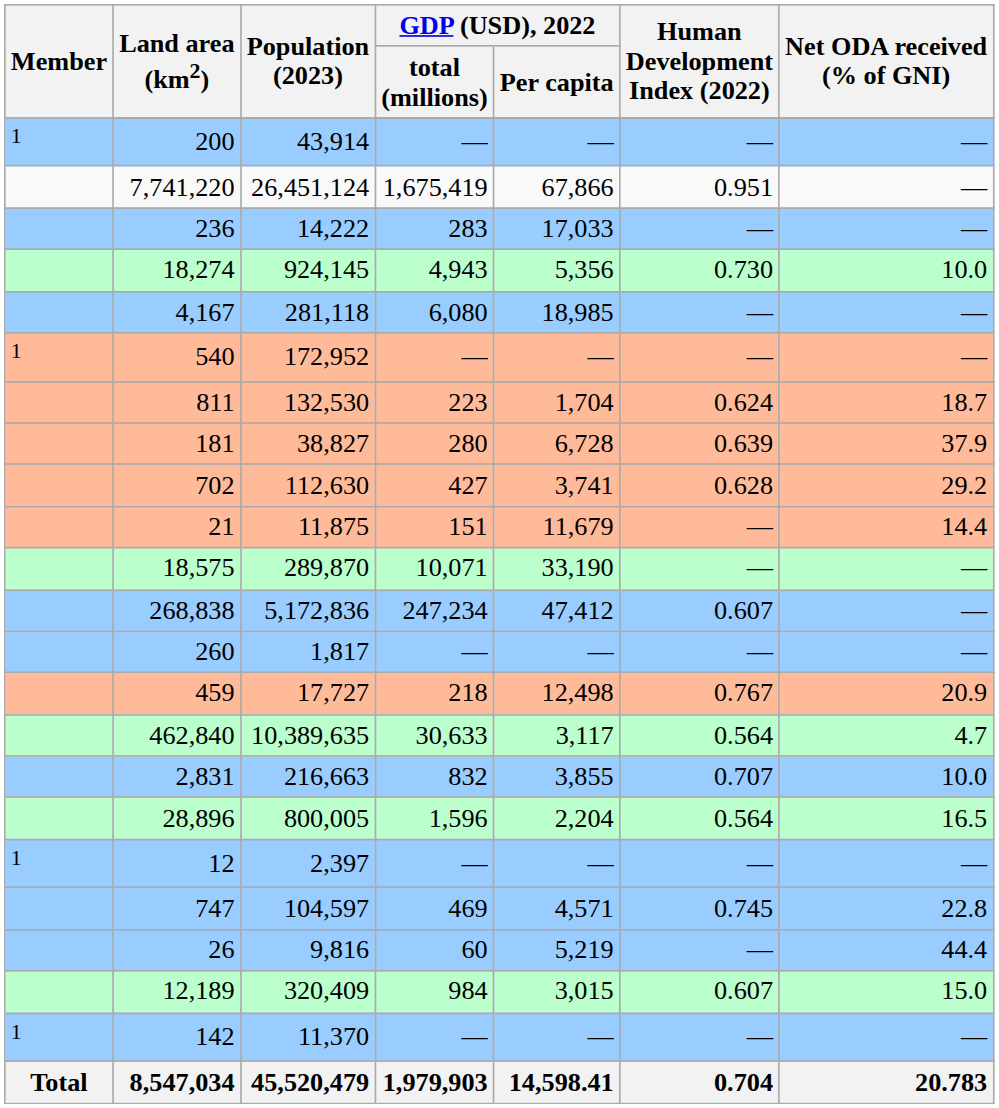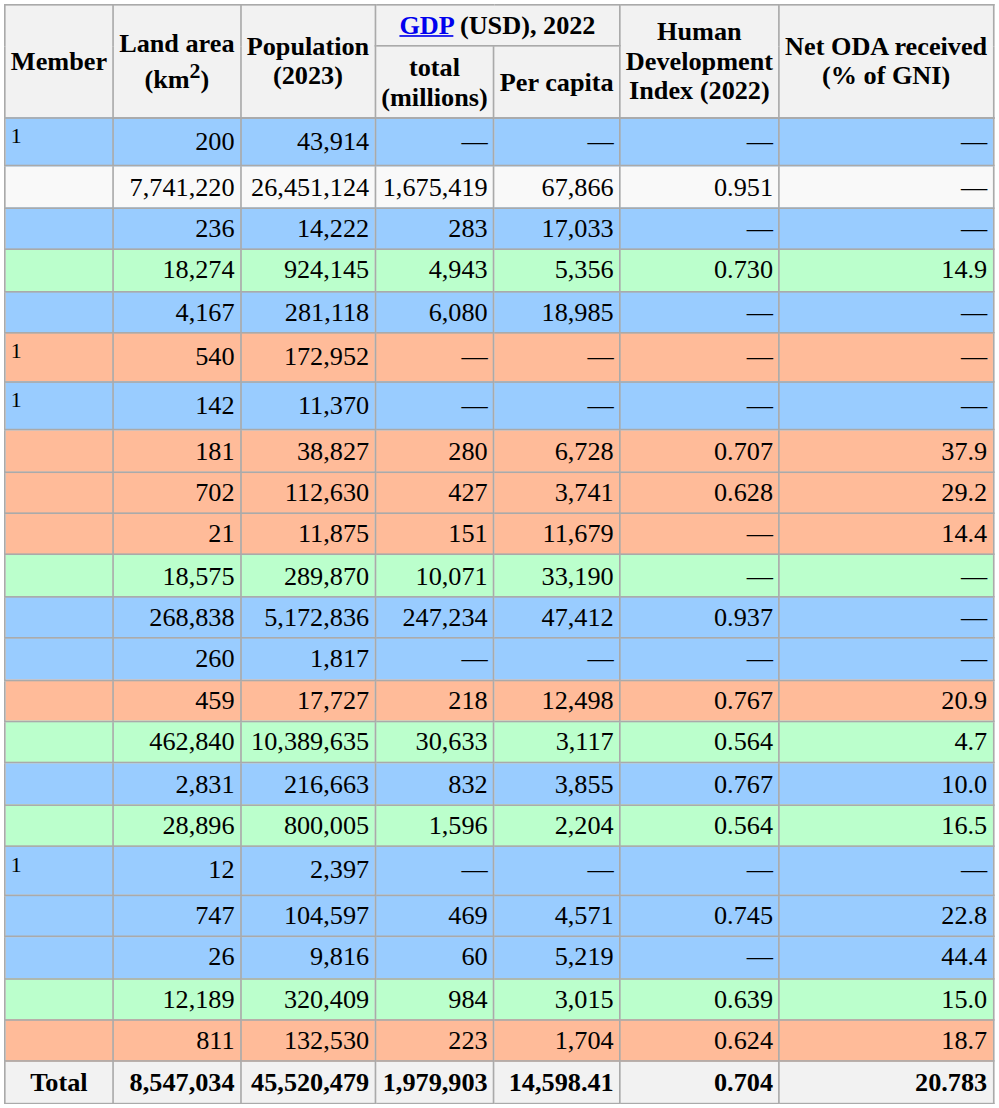18,274 | Net ODA received (% of GNI): 10.0 -> 14.9
rows swapped: 811 <-> 142
181 | Human Development Index (2022): 0.639 -> 0.707
268,838 | Human Development Index (2022): 0.607 -> 0.937
2,831 | Human Development Index (2022): 0.707 -> 0.767
12,189 | Human Development Index (2022): 0.607 -> 0.639
